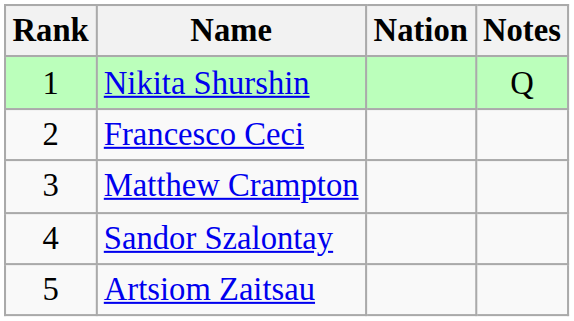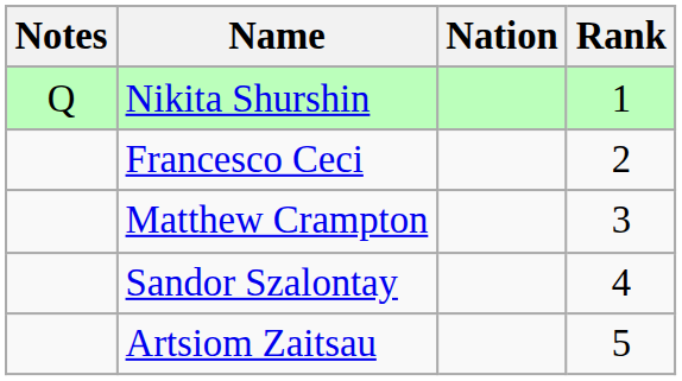columns swapped: Rank <-> Notes
